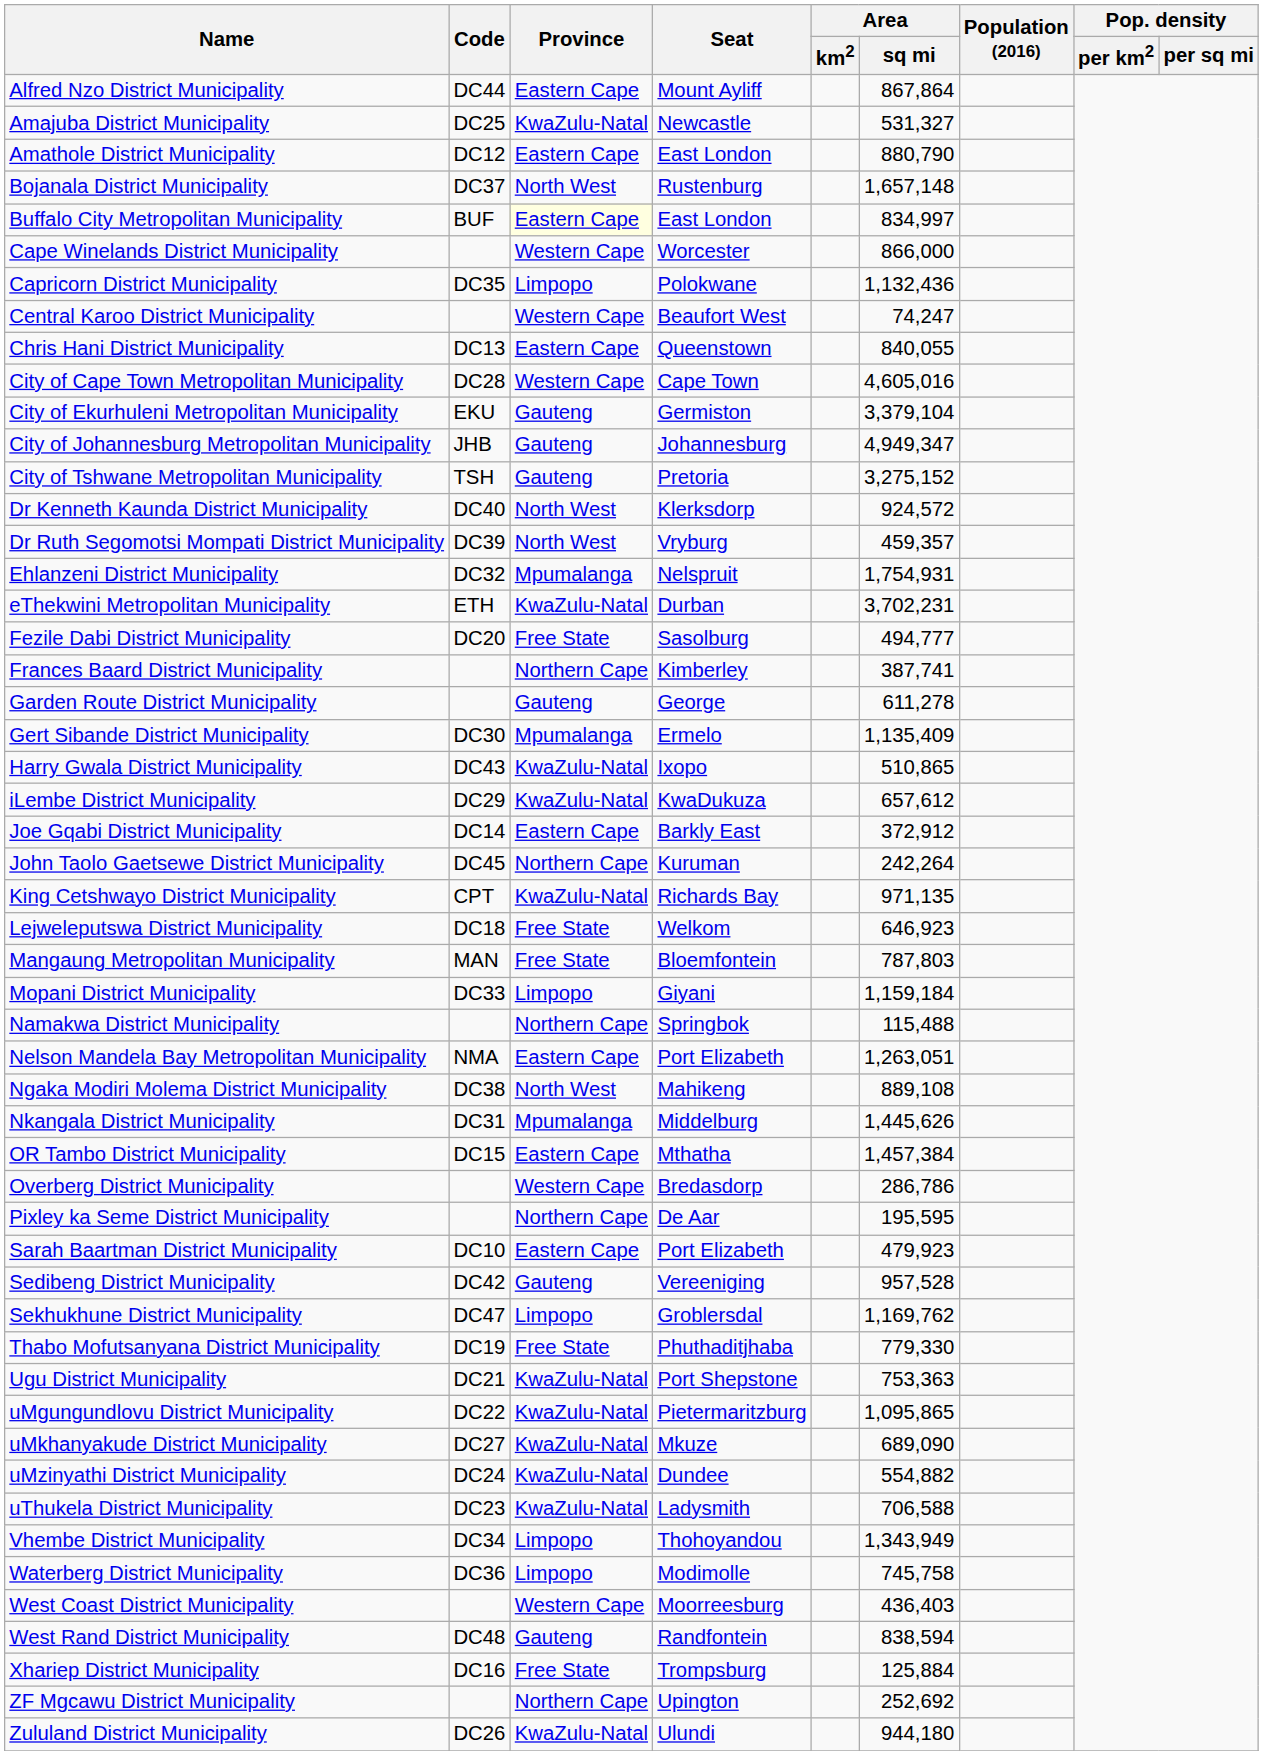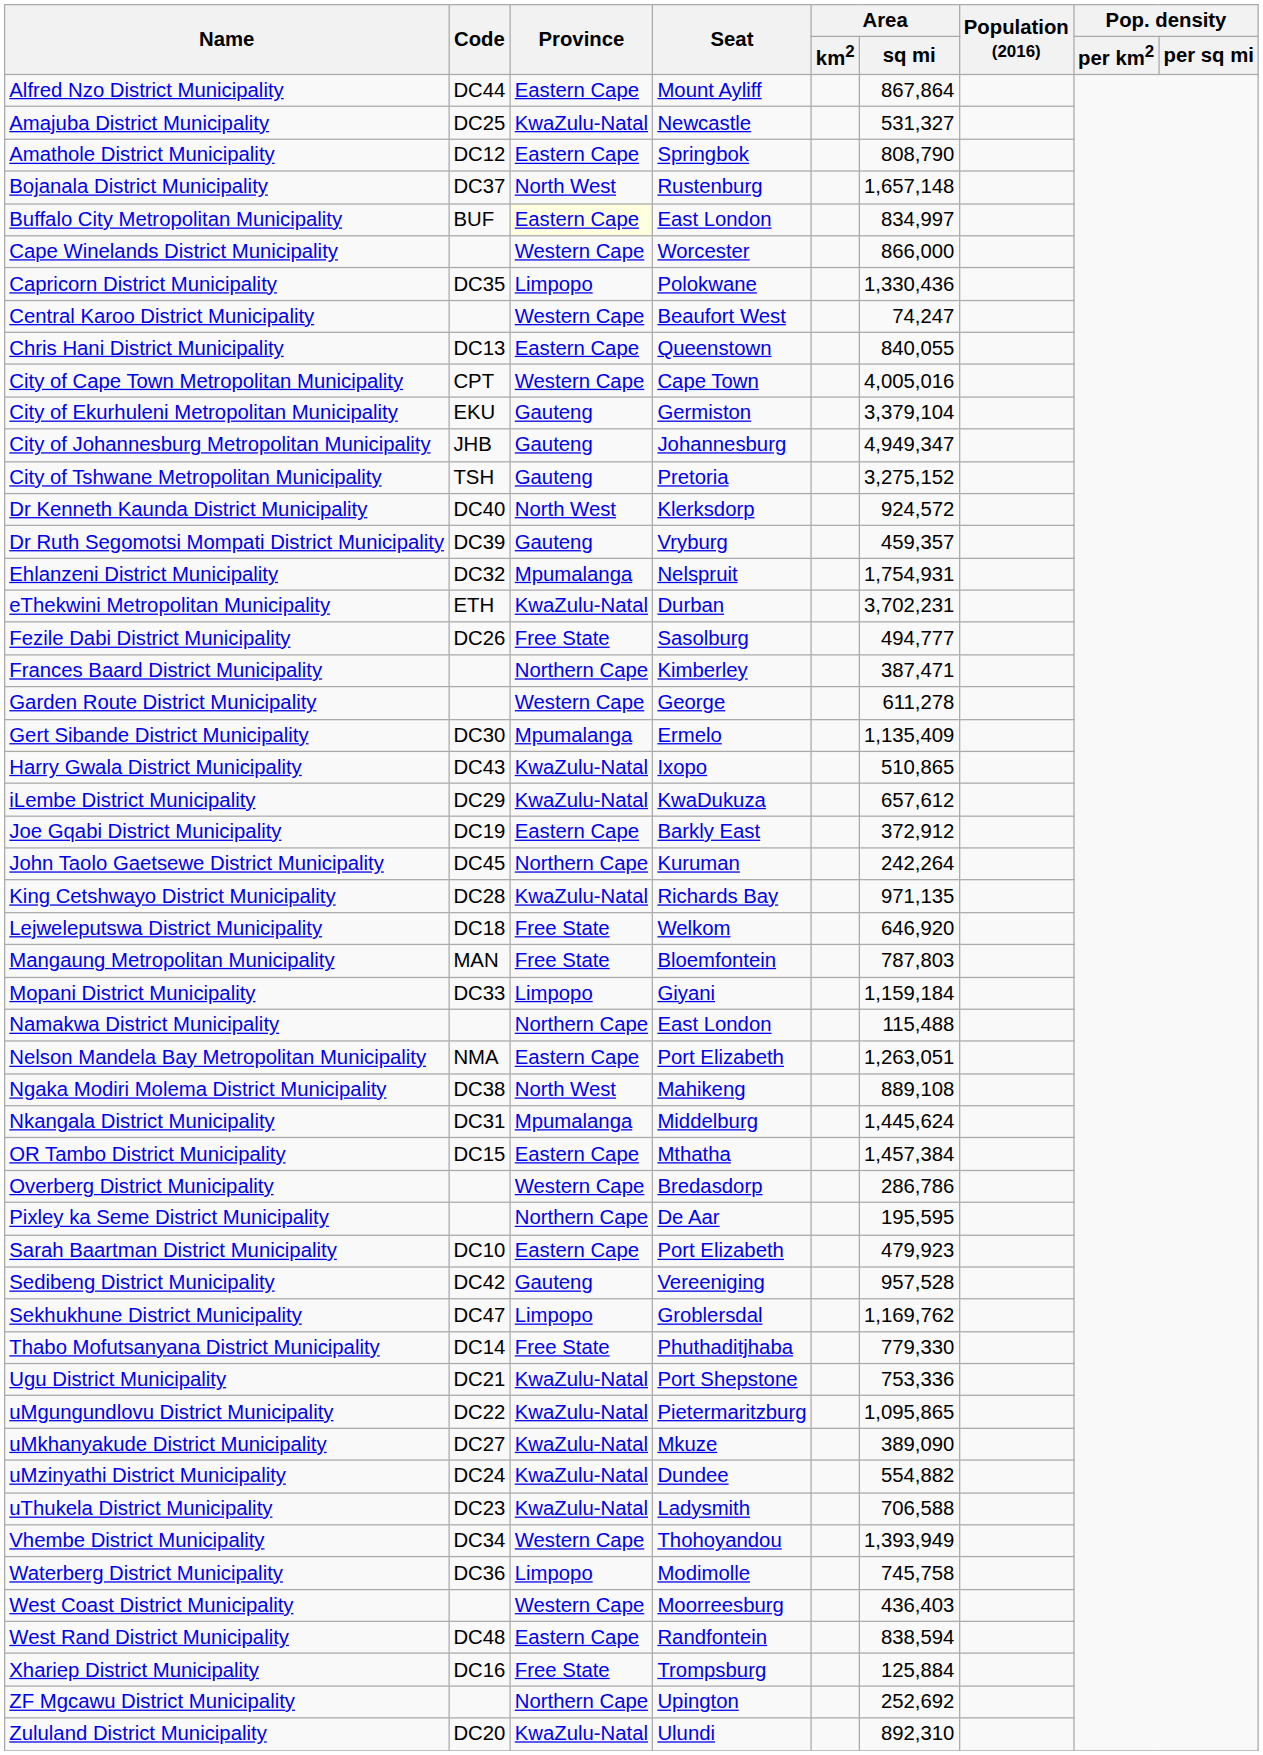Amathole District Municipality | Seat: East London -> Springbok
Amathole District Municipality | Area / sq mi: 880,790 -> 808,790
Capricorn District Municipality | Area / sq mi: 1,132,436 -> 1,330,436
City of Cape Town Metropolitan Municipality | Code: DC28 -> CPT
City of Cape Town Metropolitan Municipality | Area / sq mi: 4,605,016 -> 4,005,016
Dr Ruth Segomotsi Mompati District Municipality | Province: North West -> Gauteng
Fezile Dabi District Municipality | Code: DC20 -> DC26
Frances Baard District Municipality | Area / sq mi: 387,741 -> 387,471
Garden Route District Municipality | Province: Gauteng -> Western Cape
Joe Gqabi District Municipality | Code: DC14 -> DC19
King Cetshwayo District Municipality | Code: CPT -> DC28
Lejweleputswa District Municipality | Area / sq mi: 646,923 -> 646,920
Namakwa District Municipality | Seat: Springbok -> East London
Nkangala District Municipality | Area / sq mi: 1,445,626 -> 1,445,624
Thabo Mofutsanyana District Municipality | Code: DC19 -> DC14
Ugu District Municipality | Area / sq mi: 753,363 -> 753,336
uMkhanyakude District Municipality | Area / sq mi: 689,090 -> 389,090
Vhembe District Municipality | Province: Limpopo -> Western Cape
Vhembe District Municipality | Area / sq mi: 1,343,949 -> 1,393,949
West Rand District Municipality | Province: Gauteng -> Eastern Cape
Zululand District Municipality | Code: DC26 -> DC20
Zululand District Municipality | Area / sq mi: 944,180 -> 892,310
